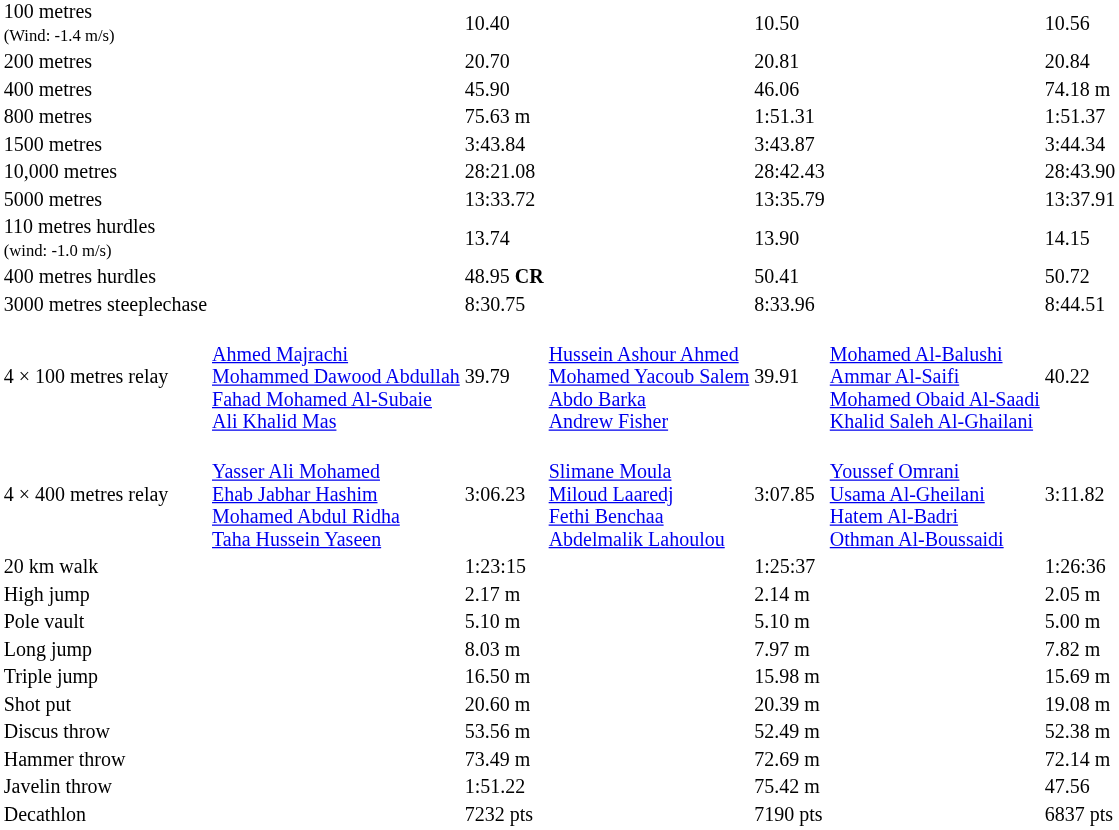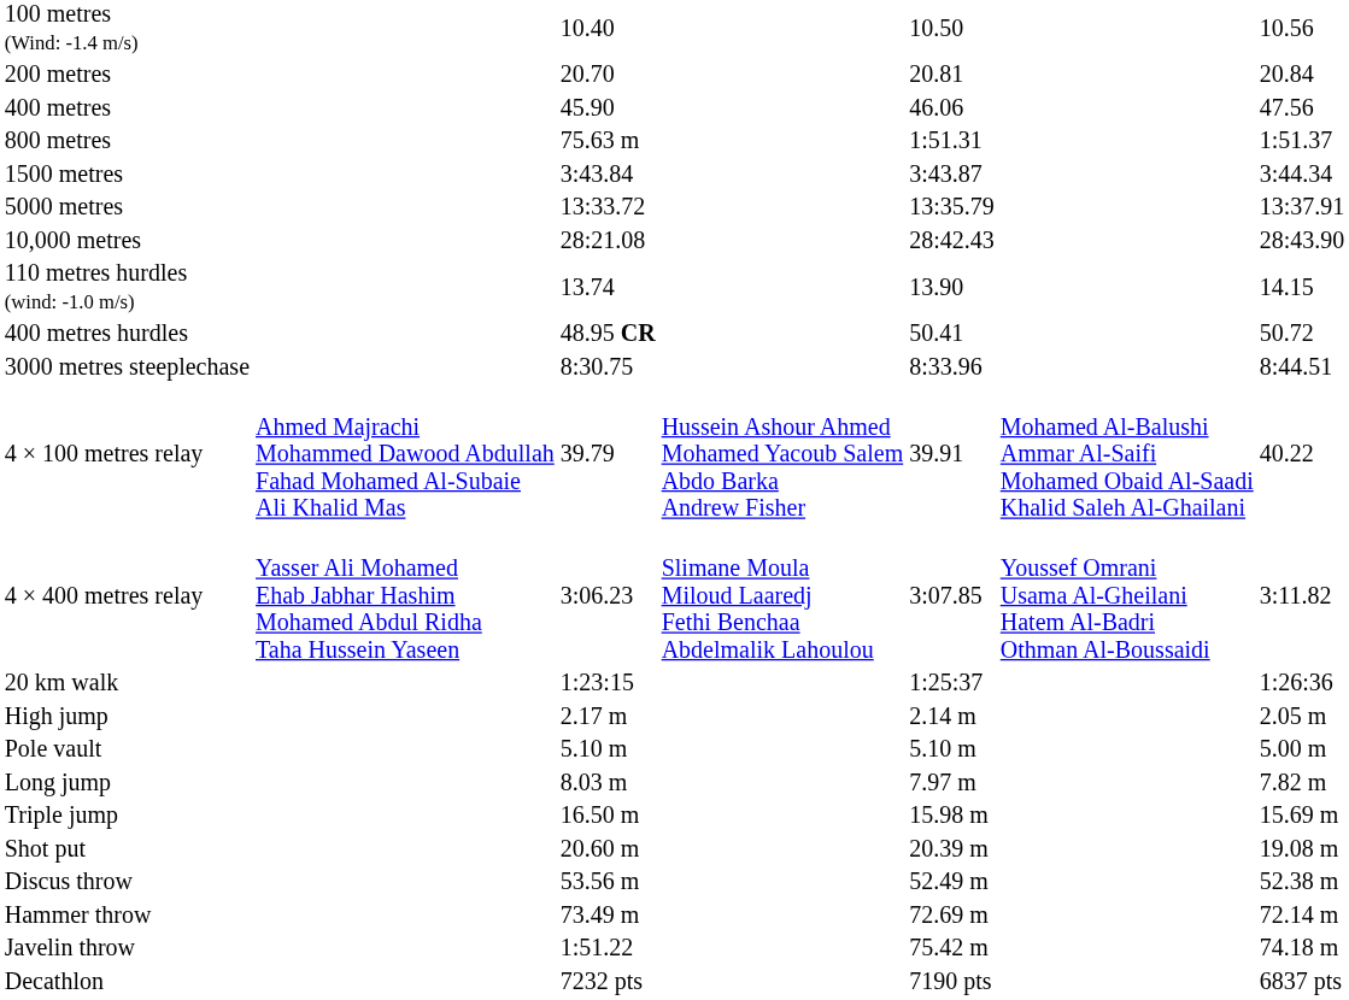400 metres | column 7: 74.18 m -> 47.56
rows swapped: 5000 metres <-> 10,000 metres
Javelin throw | column 7: 47.56 -> 74.18 m
